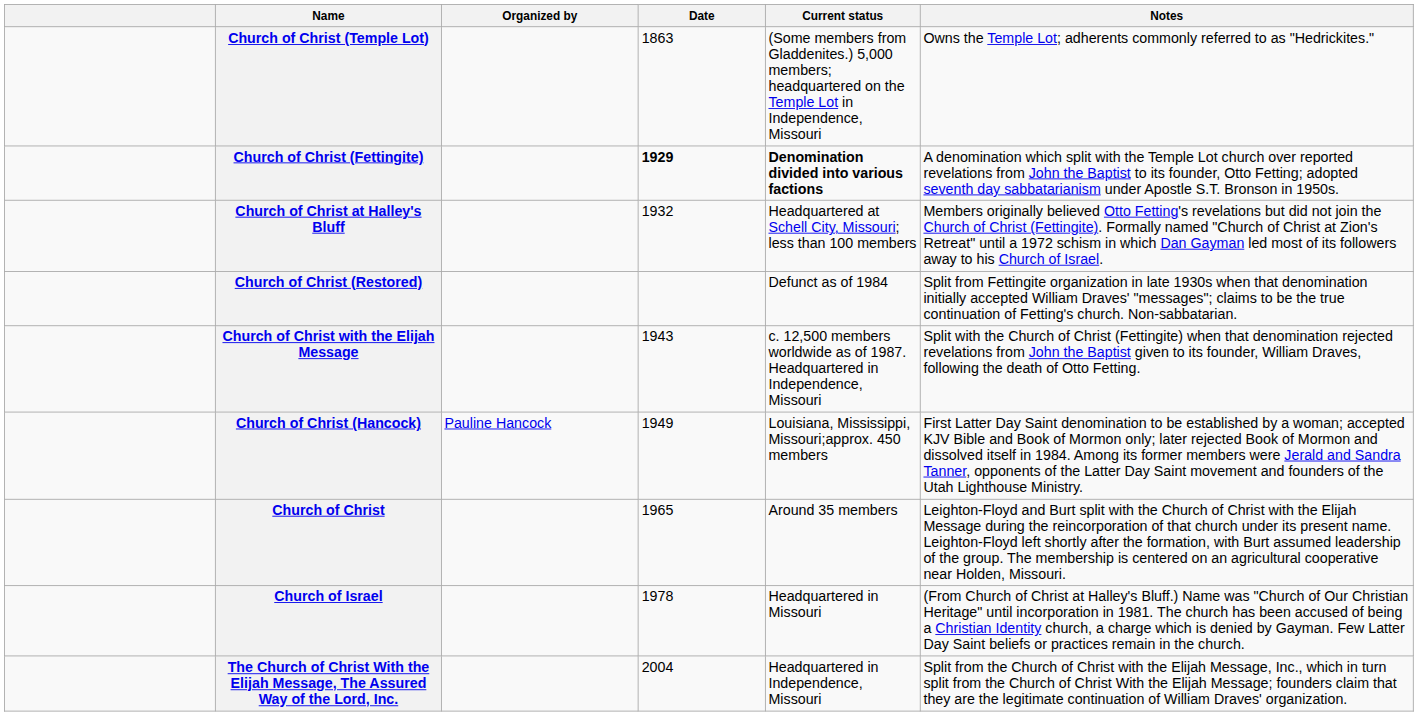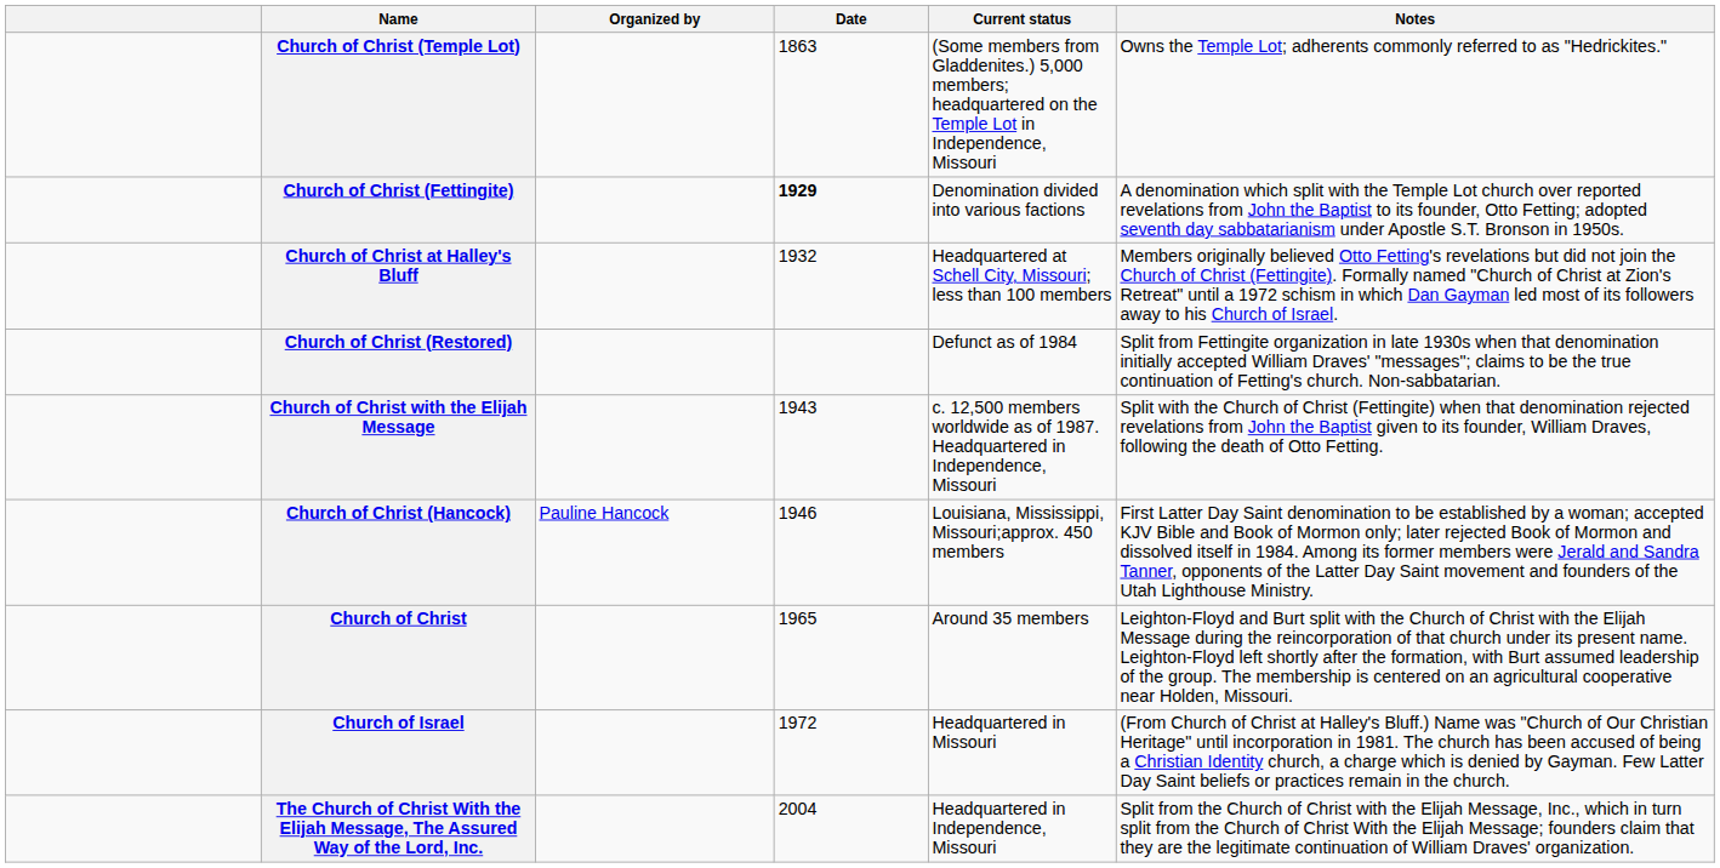Church of Christ (Fettingite) | Current status: bold -> normal
Church of Christ (Hancock) | Date: 1949 -> 1946
Church of Israel | Date: 1978 -> 1972
